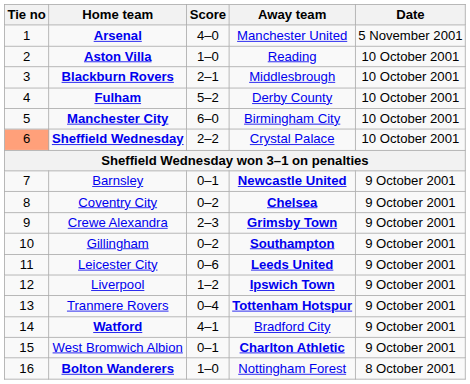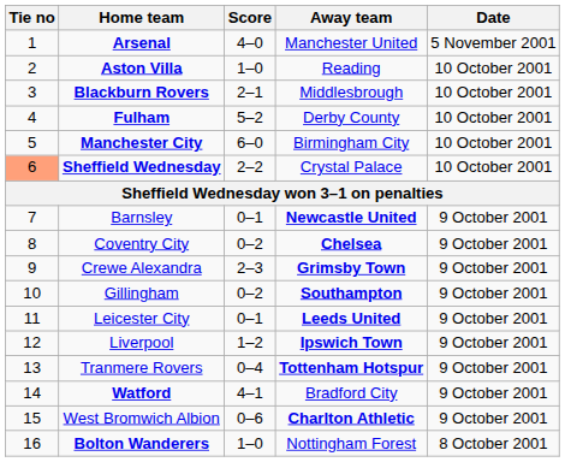Leicester City | Score: 0–6 -> 0–1
West Bromwich Albion | Score: 0–1 -> 0–6
